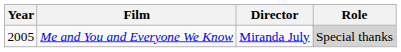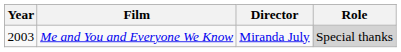Me and You and Everyone We Know | Year: 2005 -> 2003
